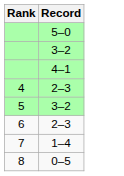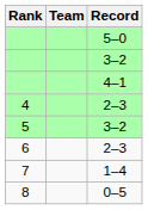+ column: Team
